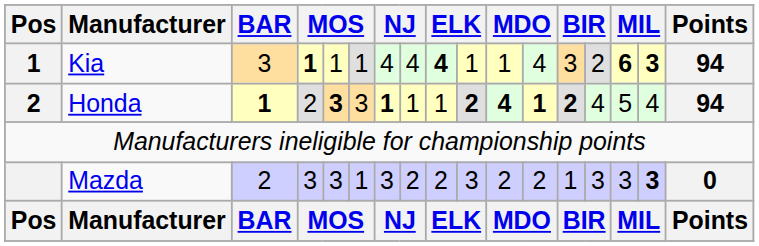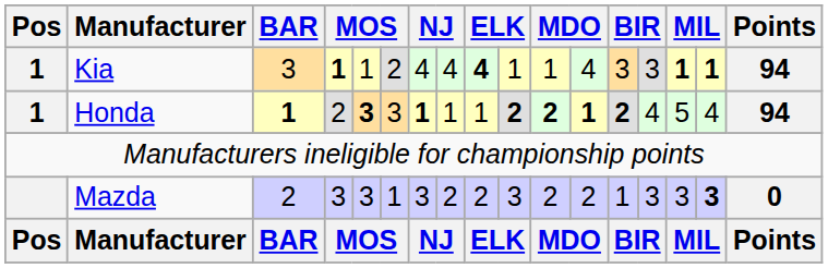Kia | column 6: 1 -> 2
Kia | column 14: 2 -> 3
Kia | column 15: 6 -> 1
Kia | column 16: 3 -> 1
Honda | Pos: 2 -> 1
Honda | column 11: 4 -> 2
